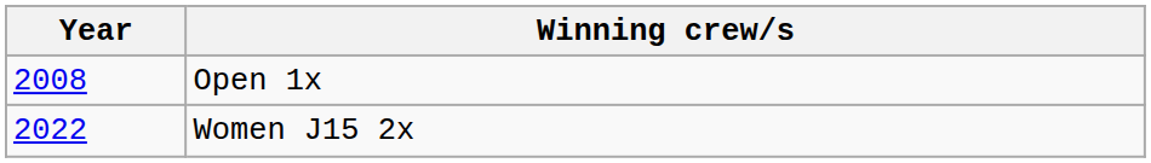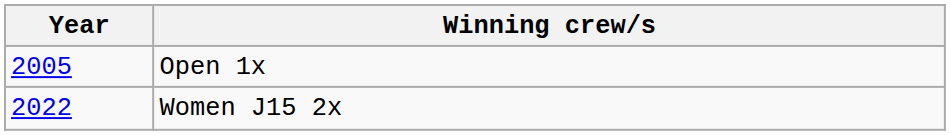Open 1x | Year: 2008 -> 2005
